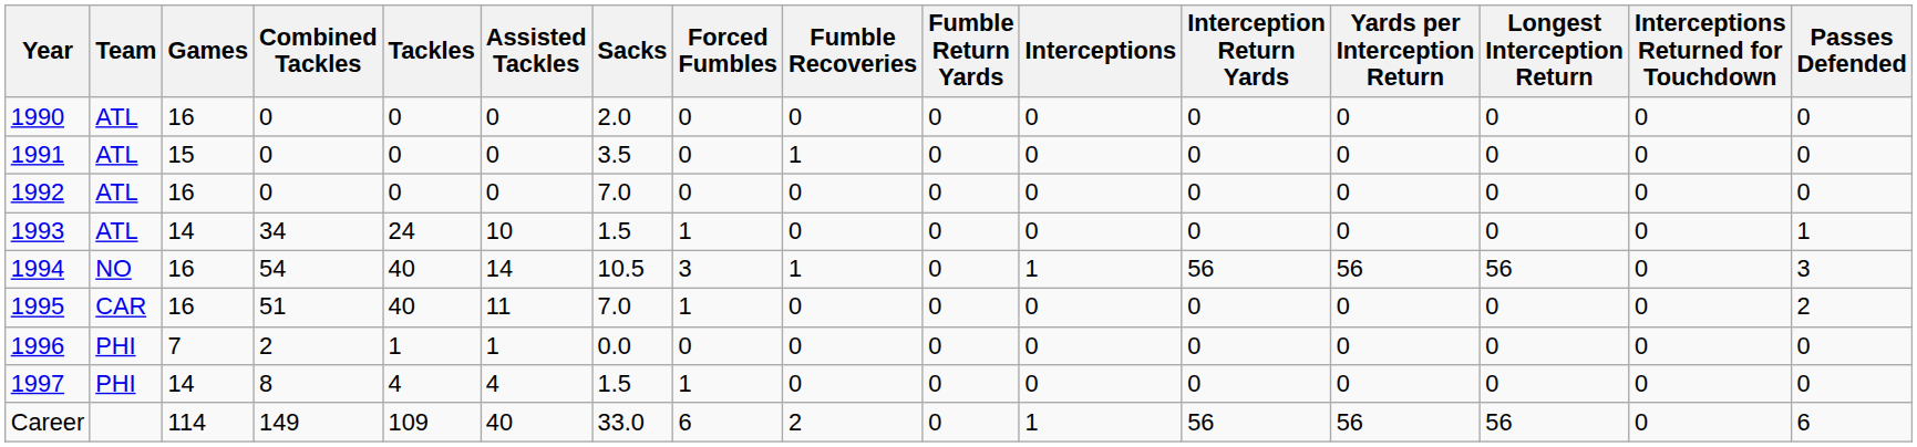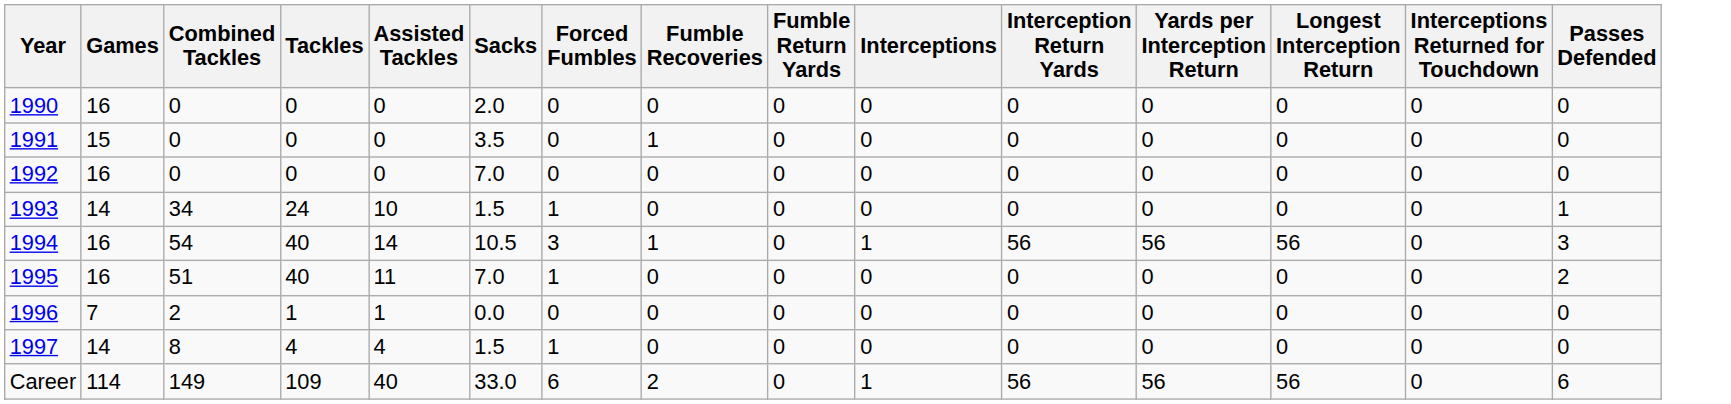- column: Team | ATL | ATL | ATL | ATL | NO | CAR | PHI | PHI
